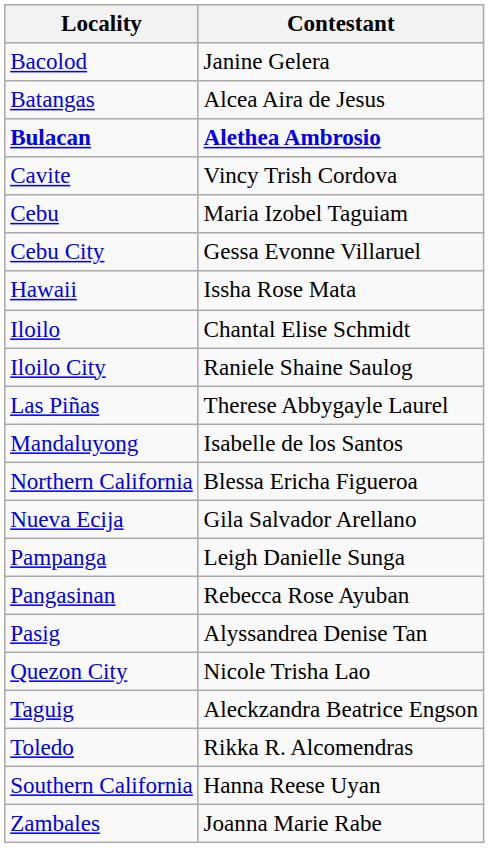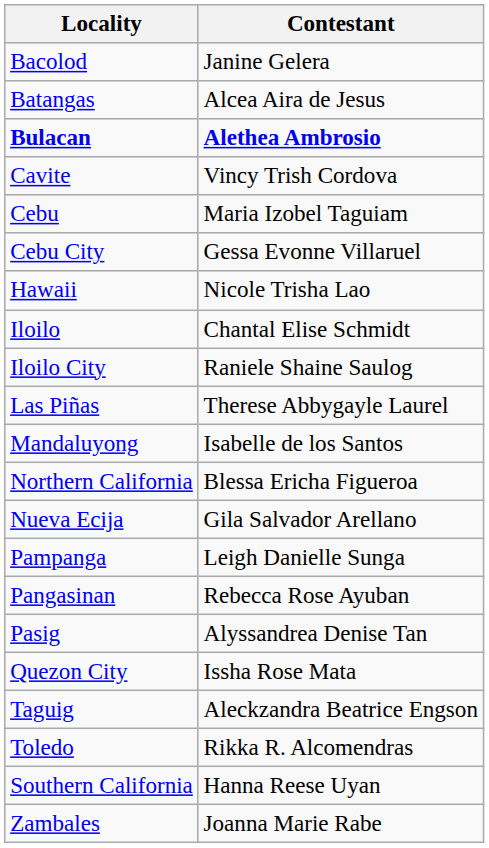Hawaii | Contestant: Issha Rose Mata -> Nicole Trisha Lao
Quezon City | Contestant: Nicole Trisha Lao -> Issha Rose Mata
